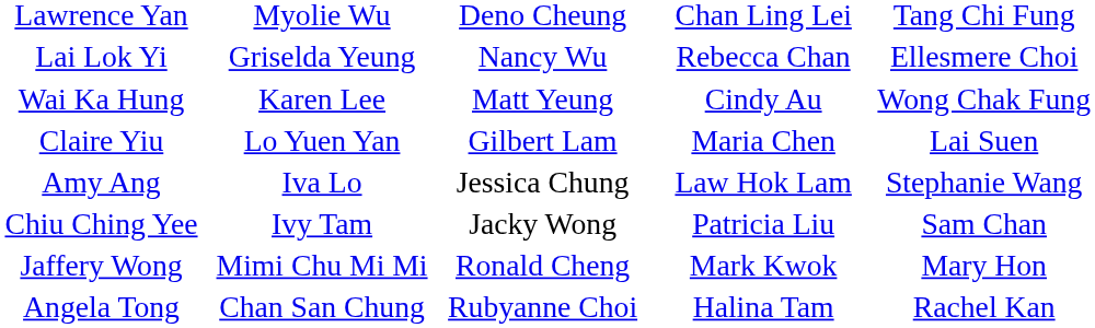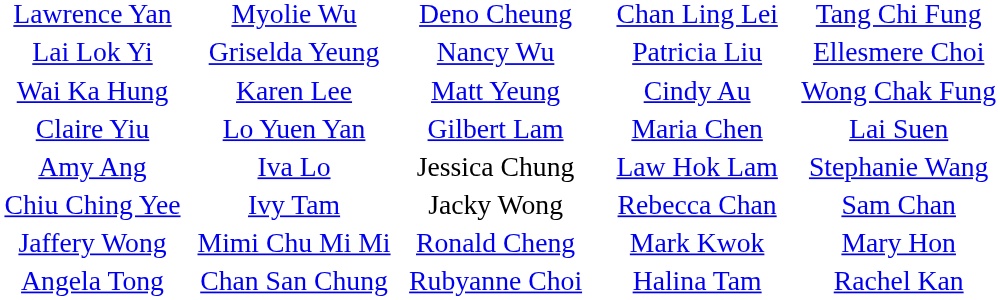Lai Lok Yi | column 4: Rebecca Chan -> Patricia Liu
Chiu Ching Yee | column 4: Patricia Liu -> Rebecca Chan
